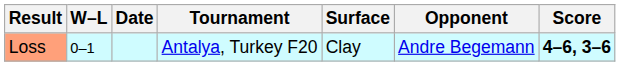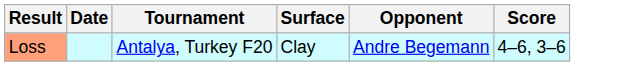- column: W–L | 0–1
Loss | Score: bold -> normal
